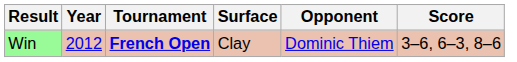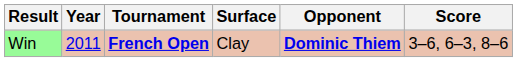Win | Year: 2012 -> 2011
Win | Opponent: normal -> bold
